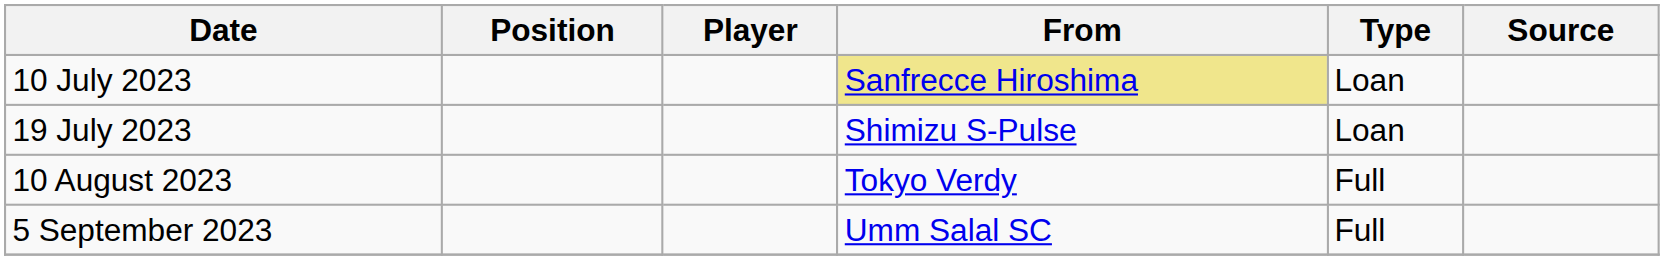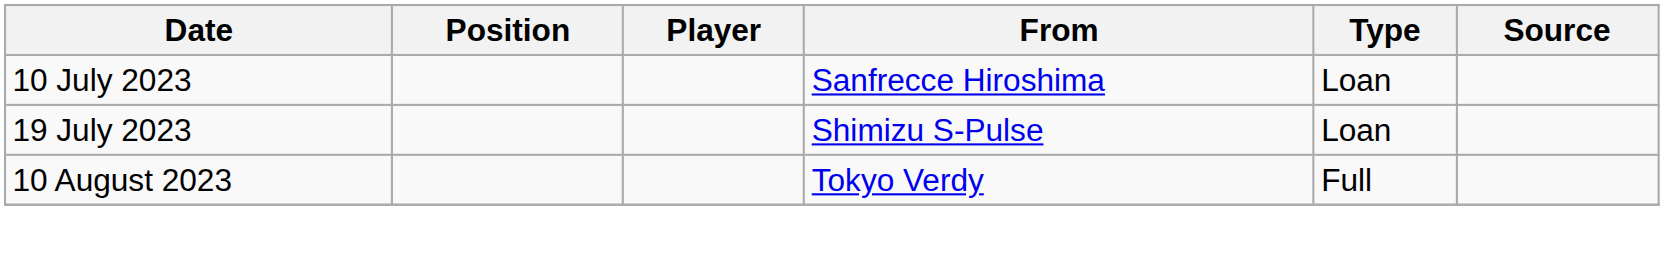10 July 2023 | From: khaki background -> no background
- row: 5 September 2023 | Umm Salal SC | Full
